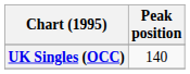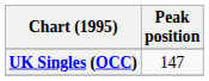UK Singles (OCC) | Peak position: 140 -> 147
